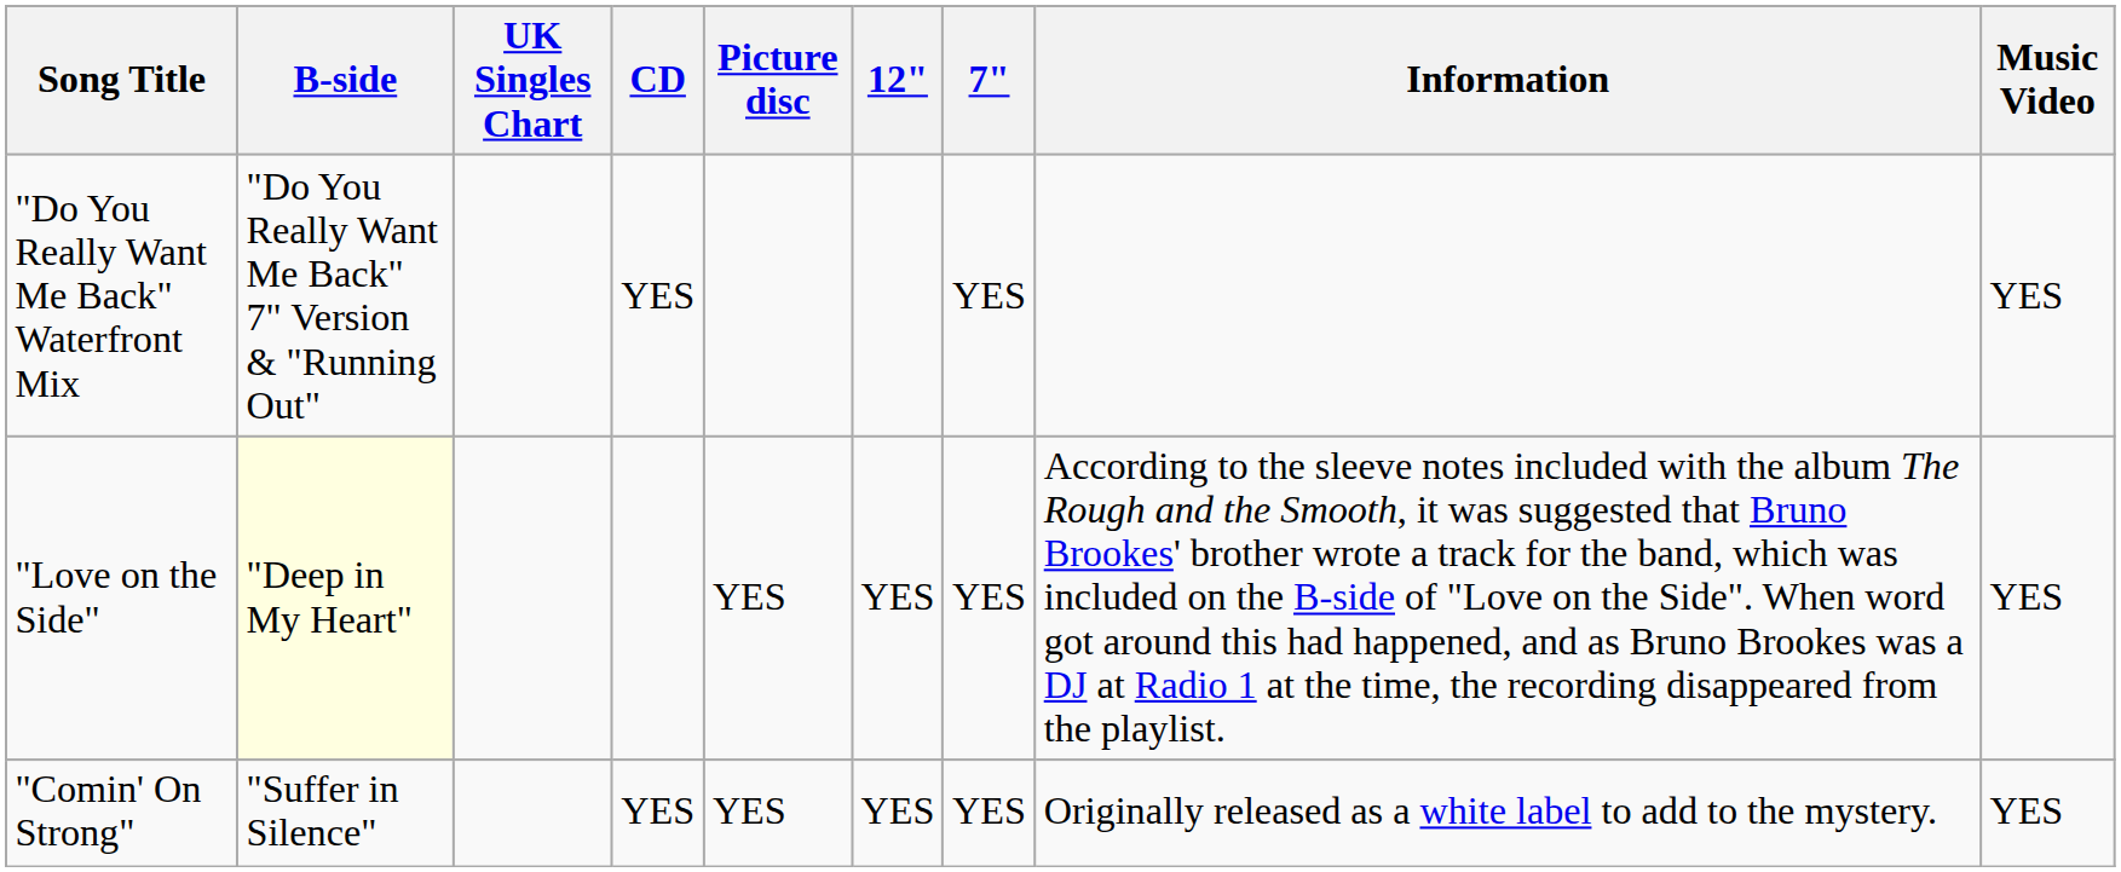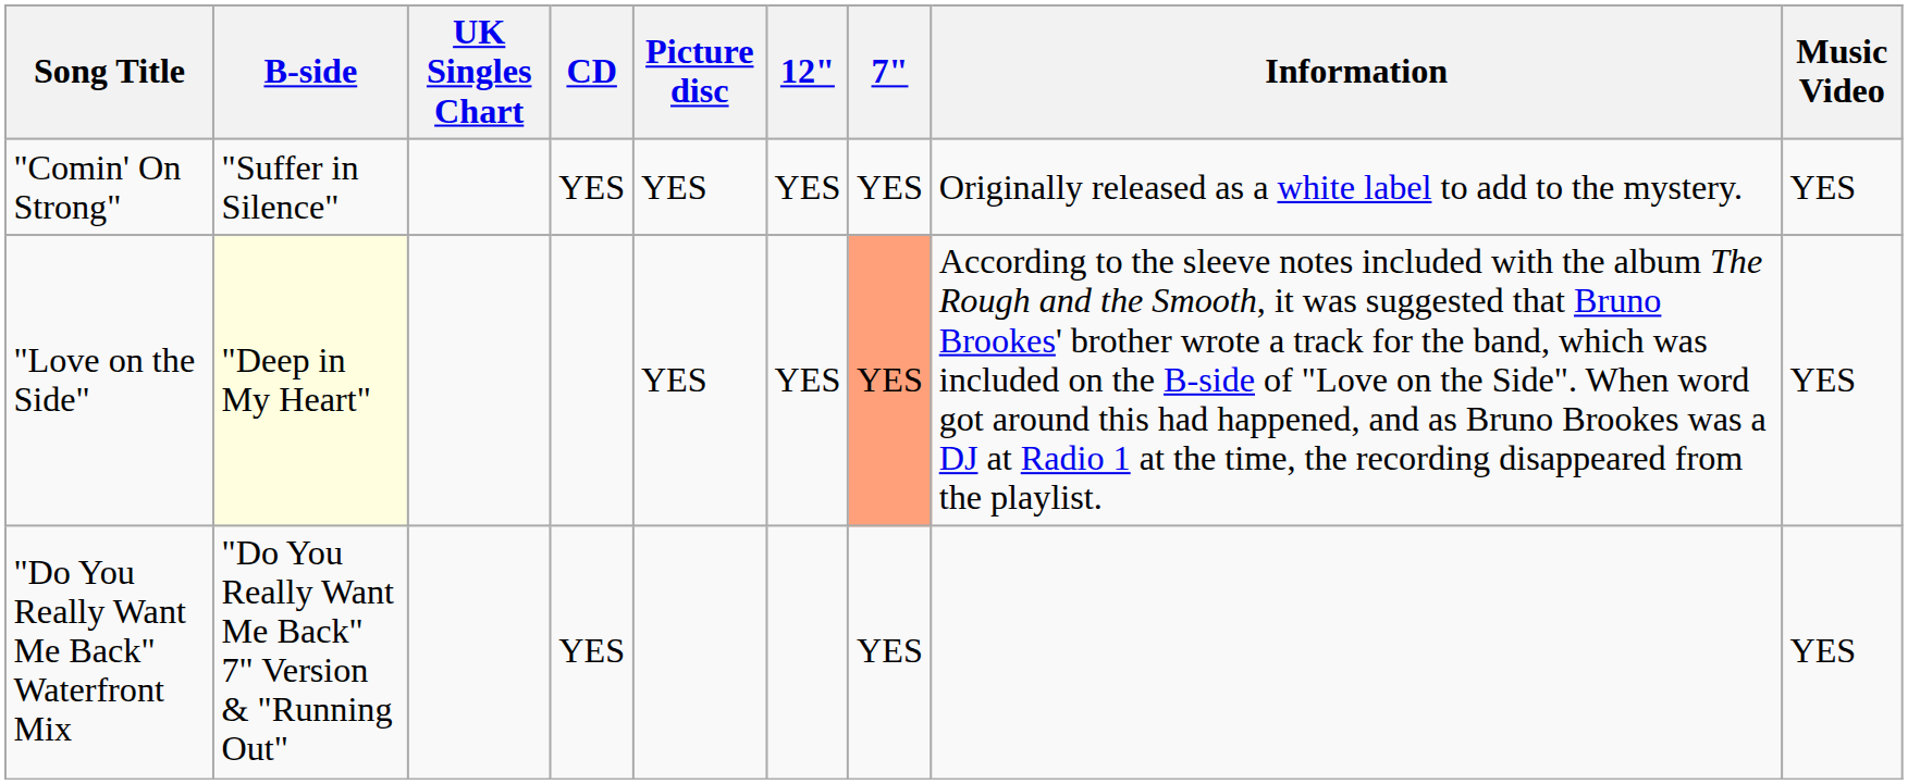rows swapped: "Comin' On Strong" <-> "Do You Really Want Me Back" Waterfront Mix
"Love on the Side" | 7": no background -> lightsalmon background
